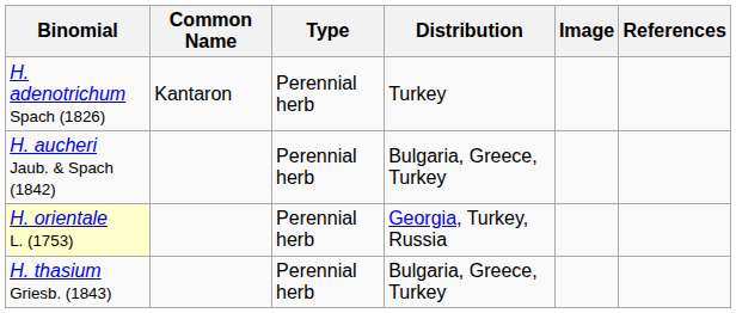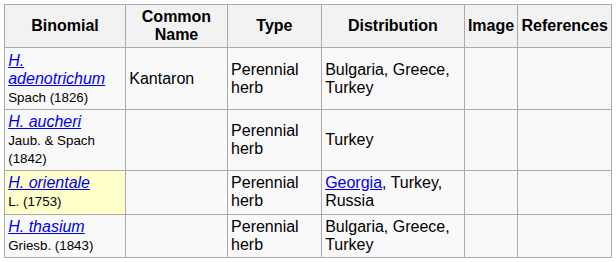H. adenotrichum Spach (1826) | Distribution: Turkey -> Bulgaria, Greece, Turkey
H. aucheri Jaub. & Spach (1842) | Distribution: Bulgaria, Greece, Turkey -> Turkey
